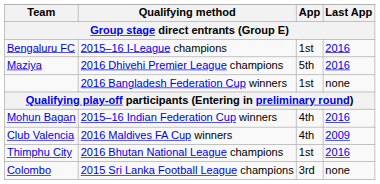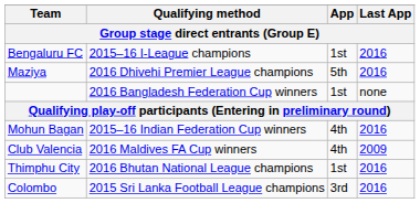Colombo | Last App: none -> 2016
